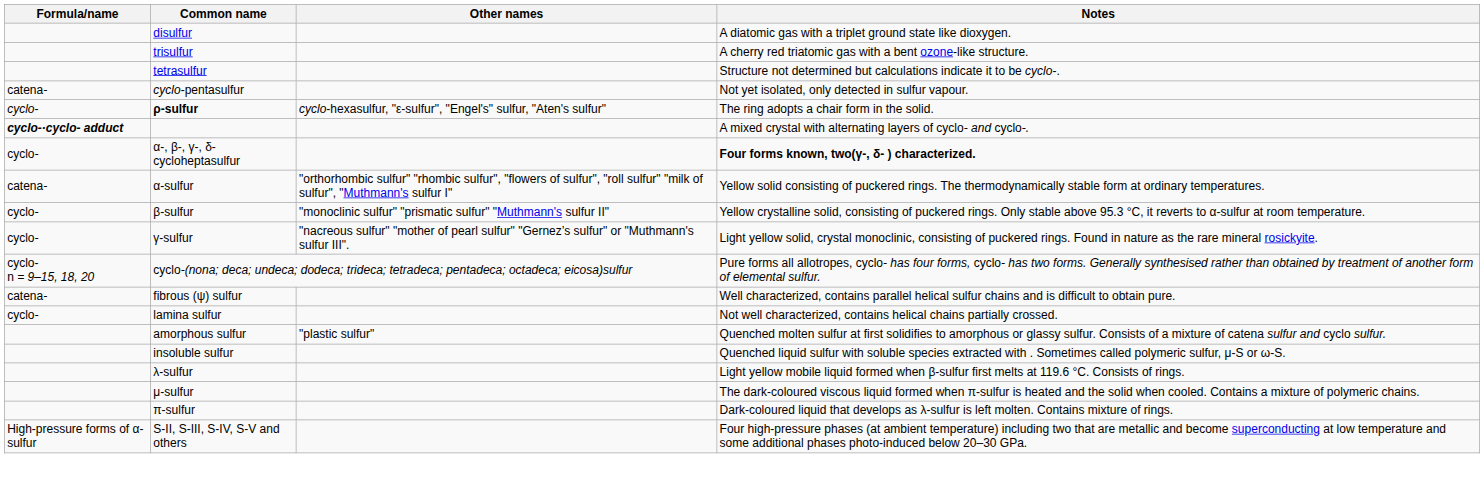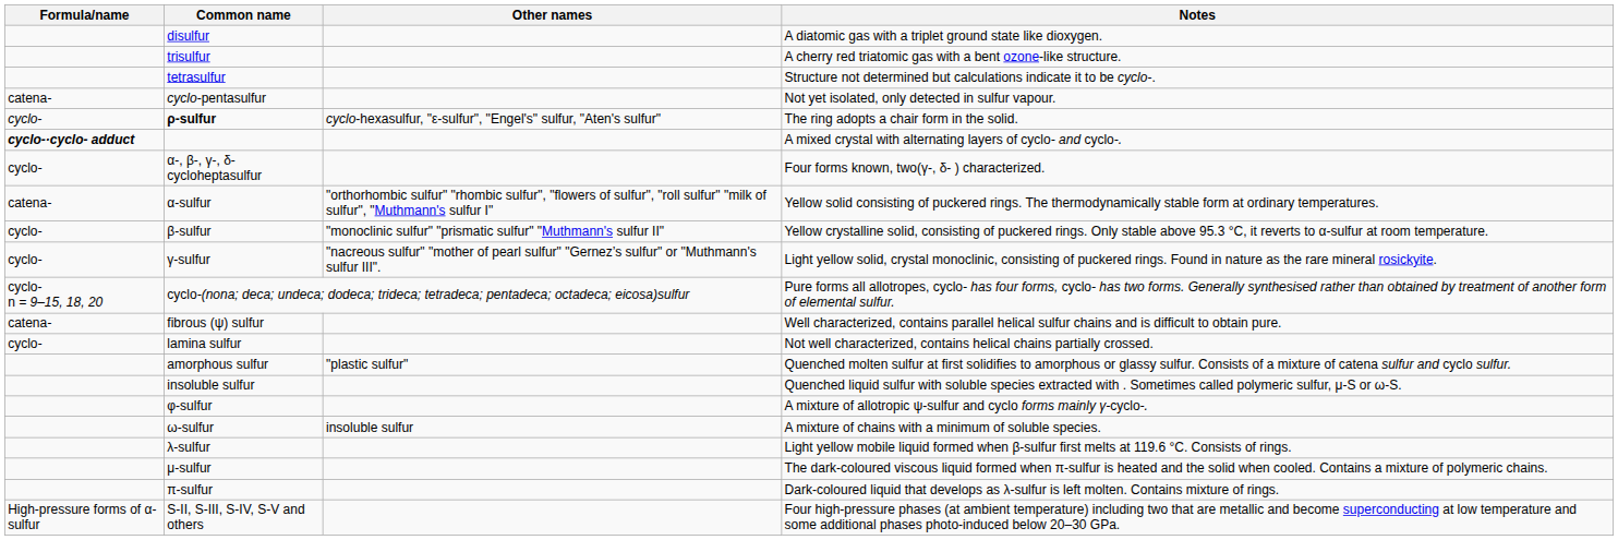α-, β-, γ-, δ- cycloheptasulfur | Notes: bold -> normal
+ row: φ-sulfur | A mixture of allotropic ψ-sulfur and cyclo forms mainly γ-cyclo-.
+ row: ω-sulfur | insoluble sulfur | A mixture of chains with a minimum of soluble species.
